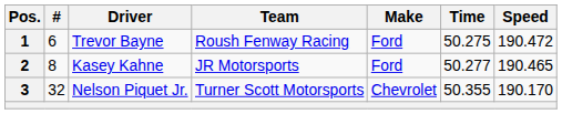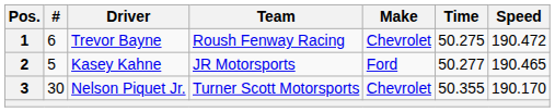1 | Make: Ford -> Chevrolet
2 | #: 8 -> 5
3 | #: 32 -> 30
